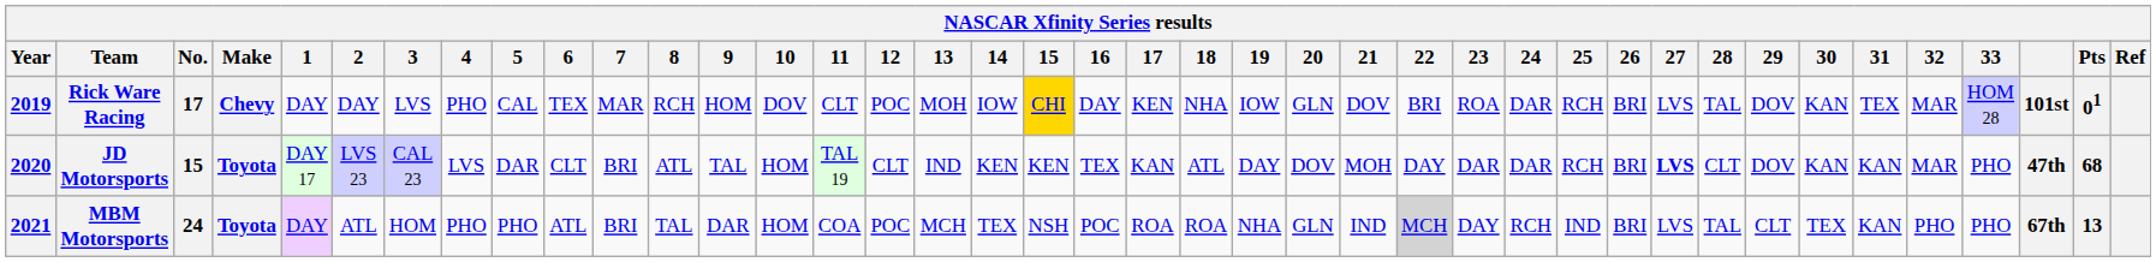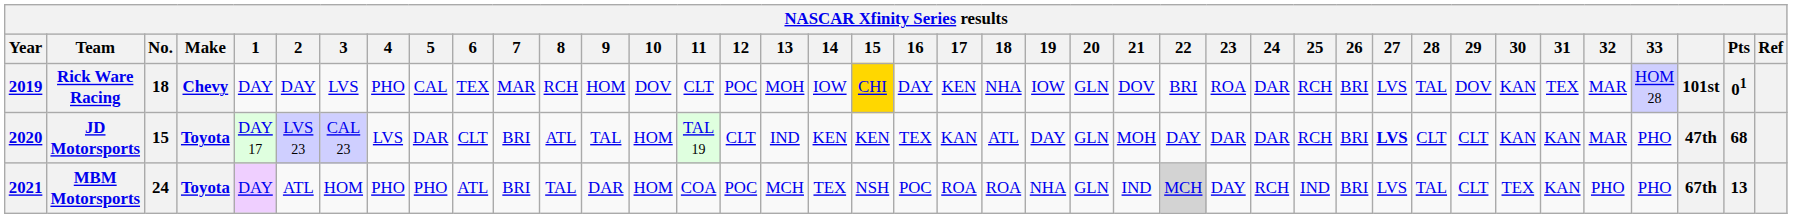Rick Ware Racing | No.: 17 -> 18
JD Motorsports | 20: DOV -> GLN
JD Motorsports | 29: DOV -> CLT
